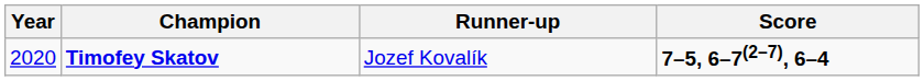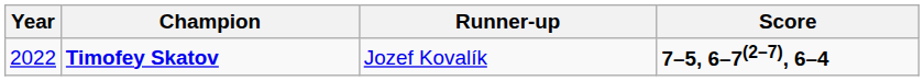Timofey Skatov | Year: 2020 -> 2022
